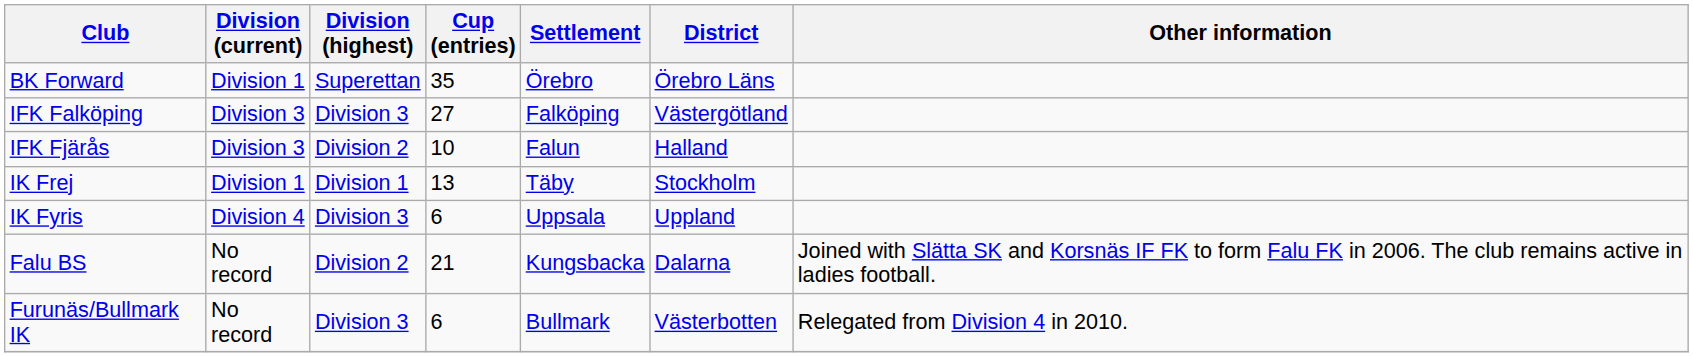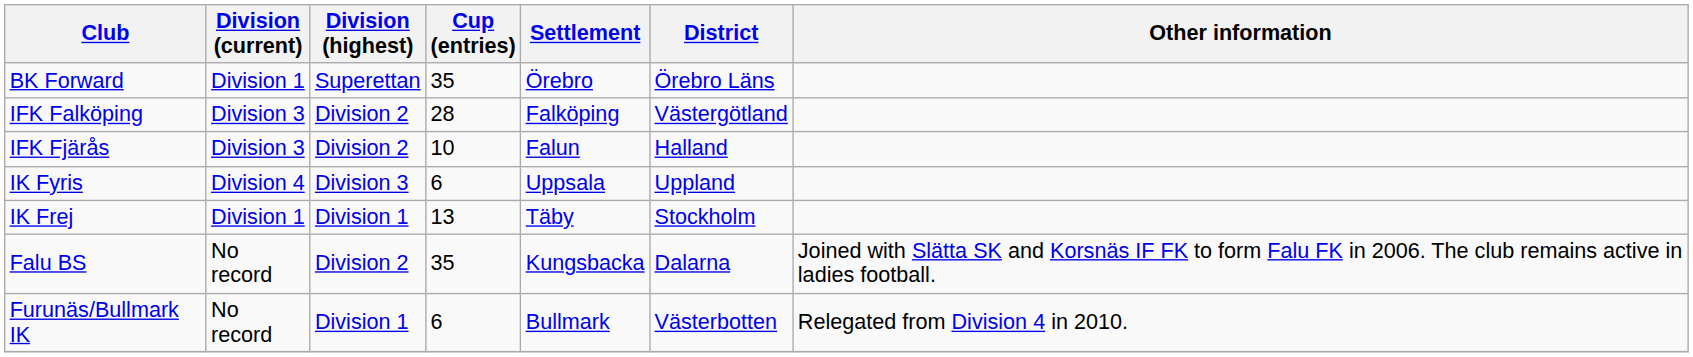IFK Falköping | Division (highest): Division 3 -> Division 2
IFK Falköping | Cup (entries): 27 -> 28
rows swapped: IK Frej <-> IK Fyris
Falu BS | Cup (entries): 21 -> 35
Furunäs/Bullmark IK | Division (highest): Division 3 -> Division 1
